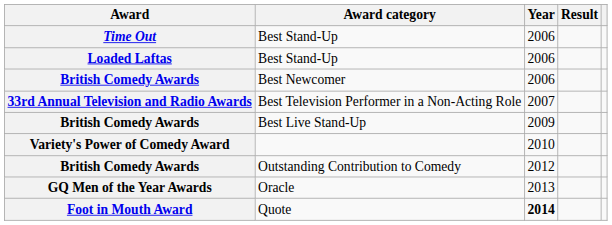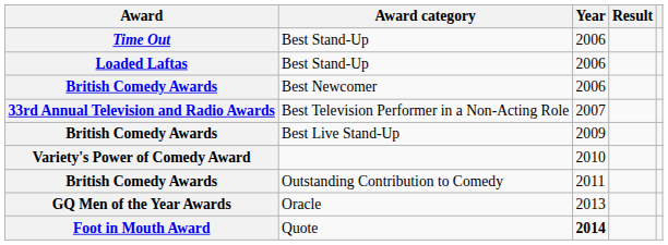Outstanding Contribution to Comedy | Year: 2012 -> 2011
